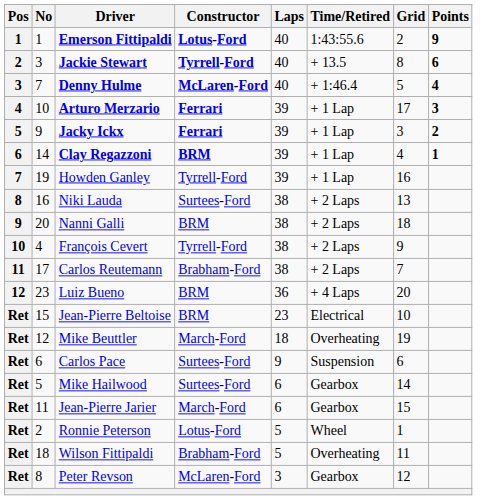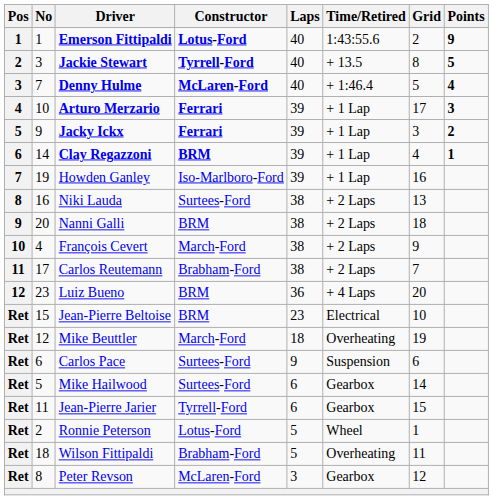Jackie Stewart | Points: 6 -> 5
Howden Ganley | Constructor: Tyrrell-Ford -> Iso-Marlboro-Ford
François Cevert | Constructor: Tyrrell-Ford -> March-Ford
Jean-Pierre Jarier | Constructor: March-Ford -> Tyrrell-Ford
